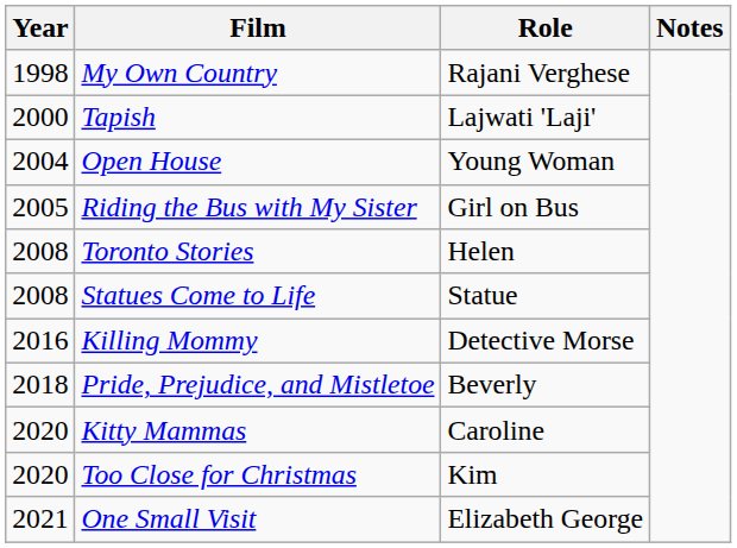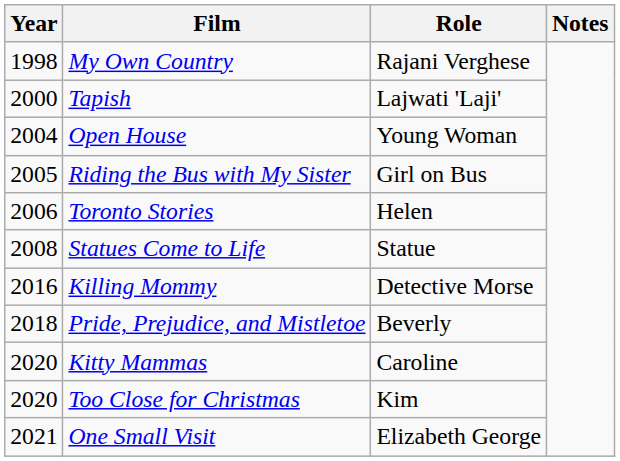Toronto Stories | Year: 2008 -> 2006
